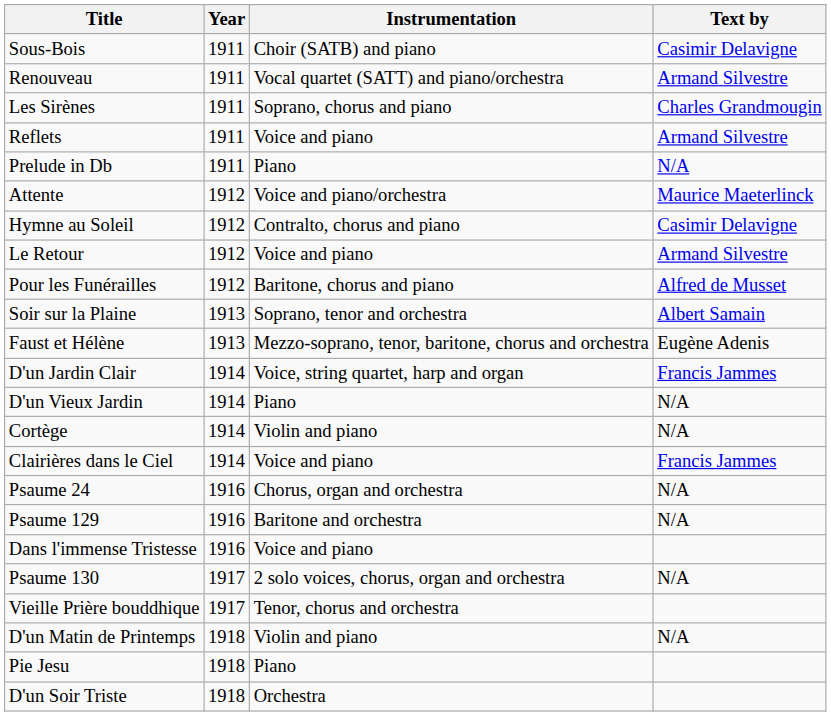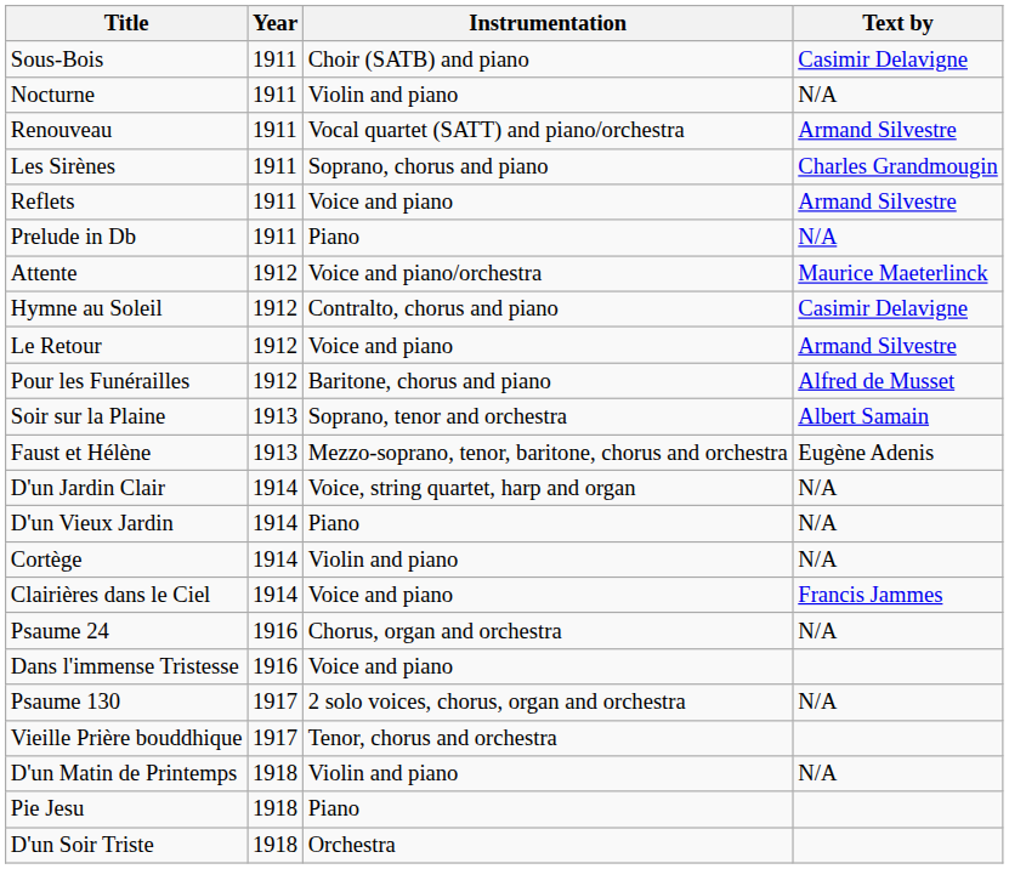+ row: Nocturne | 1911 | Violin and piano | N/A
D'un Jardin Clair | Text by: Francis Jammes -> N/A
- row: Psaume 129 | 1916 | Baritone and orchestra | N/A
